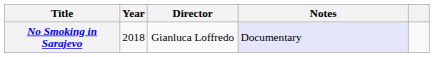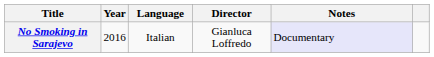+ column: Language | Italian
No Smoking in Sarajevo | Year: 2018 -> 2016
